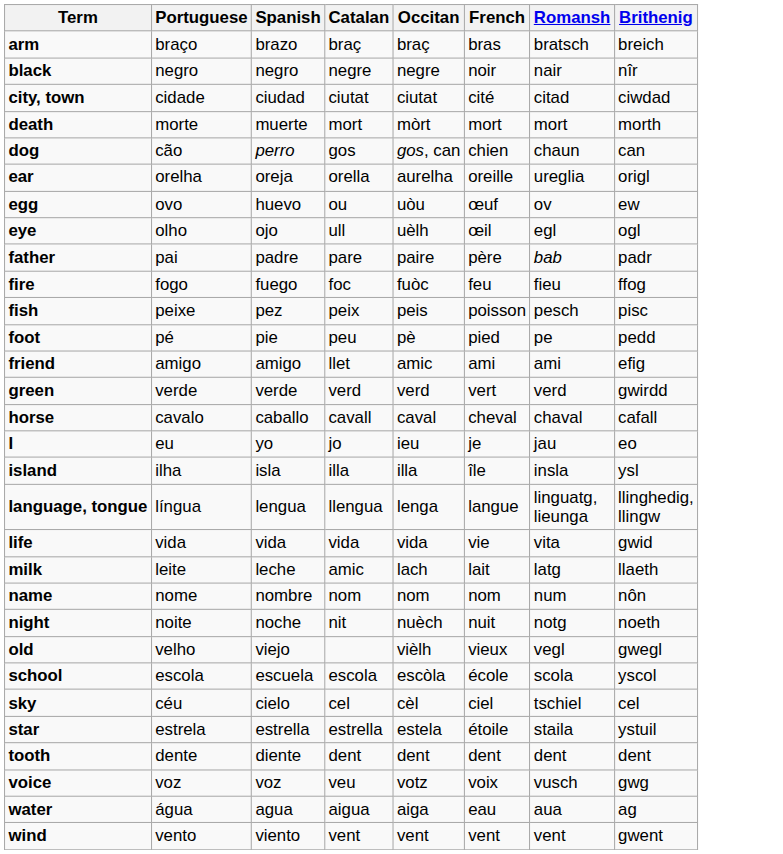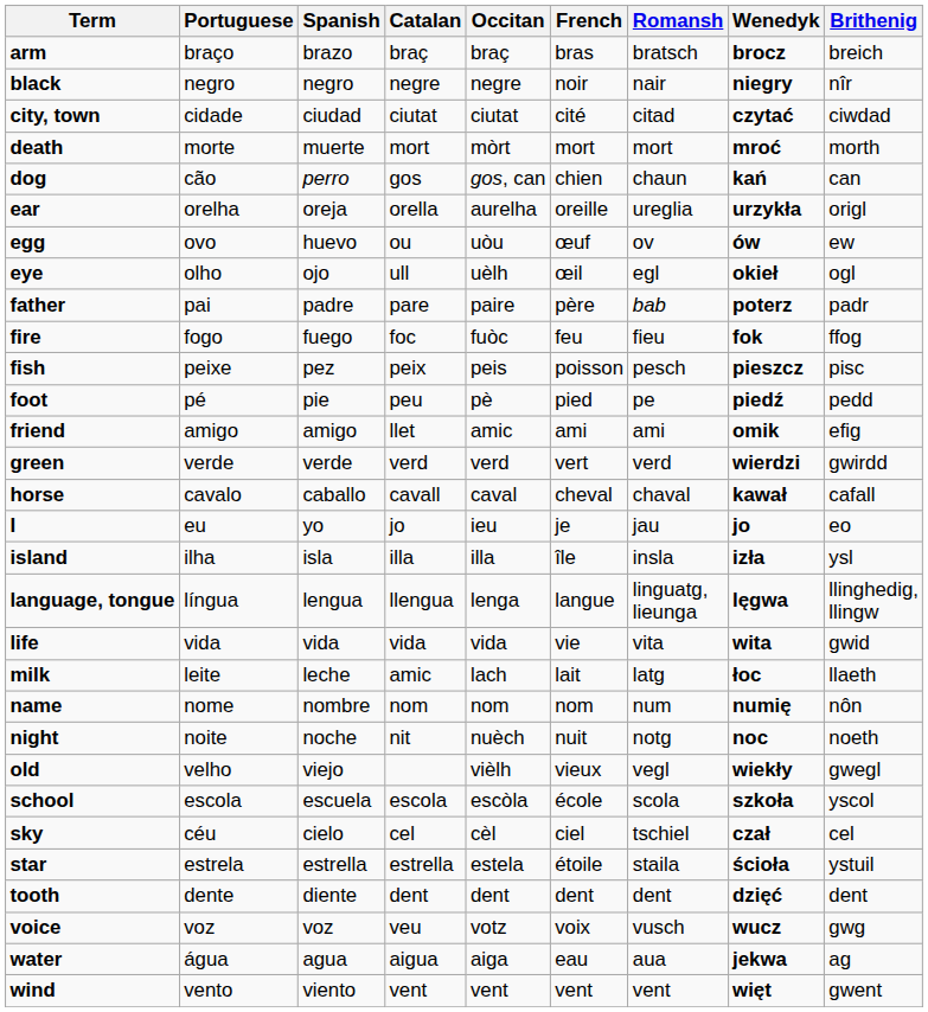+ column: Wenedyk | brocz | niegry | czytać | mroć | kań | urzykła | ów | okieł | poterz | fok | pieszcz | piedź | omik | wierdzi | kawał | jo | izła | lęgwa | wita | łoc | numię | noc | wiekły | szkoła | czał | ścioła | dzięć | wucz | jekwa | więt
